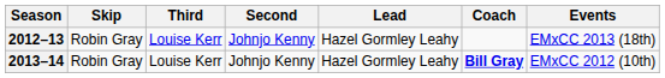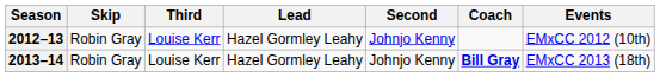columns swapped: Second <-> Lead
2012–13 | Events: EMxCC 2013 (18th) -> EMxCC 2012 (10th)
2013–14 | Events: EMxCC 2012 (10th) -> EMxCC 2013 (18th)
